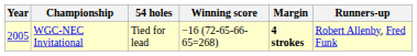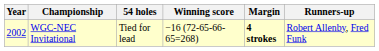WGC-NEC Invitational | Year: 2005 -> 2002
